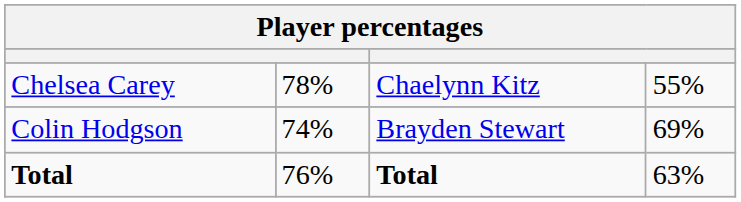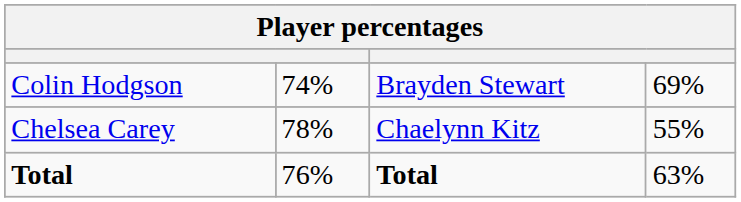rows swapped: Chelsea Carey <-> Colin Hodgson
